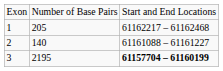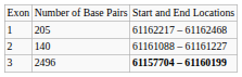3 | column 2: 2195 -> 2496
